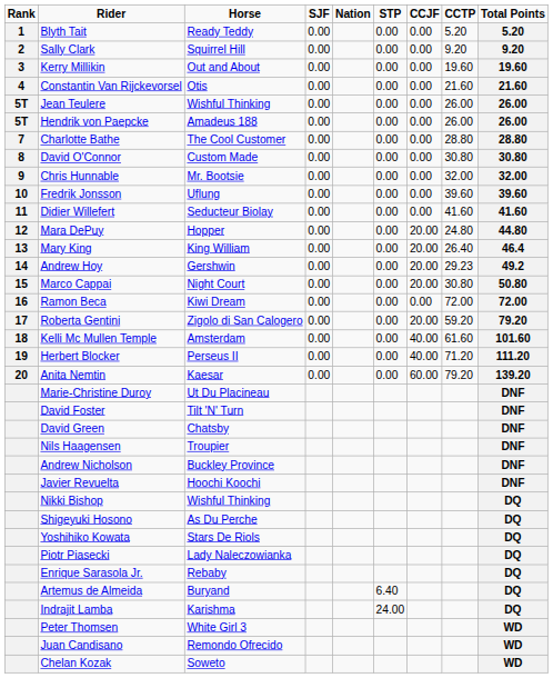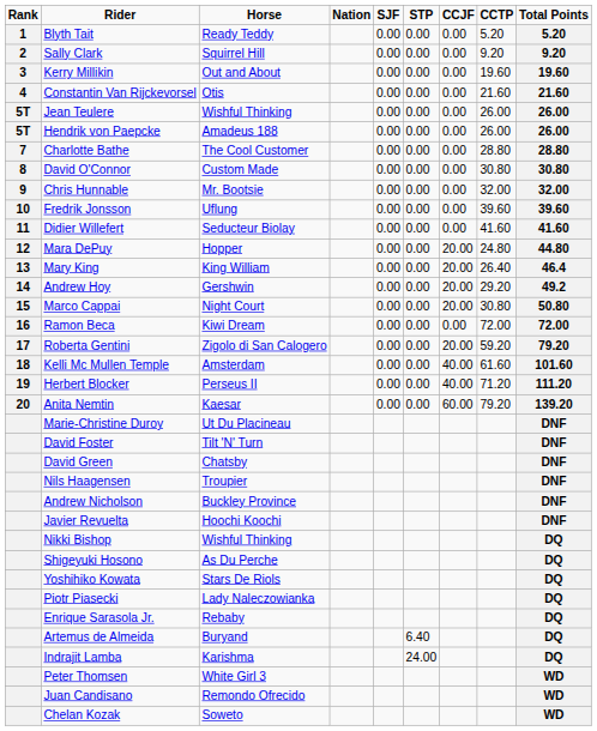columns swapped: Nation <-> SJF
Andrew Hoy | CCTP: 29.23 -> 29.20
